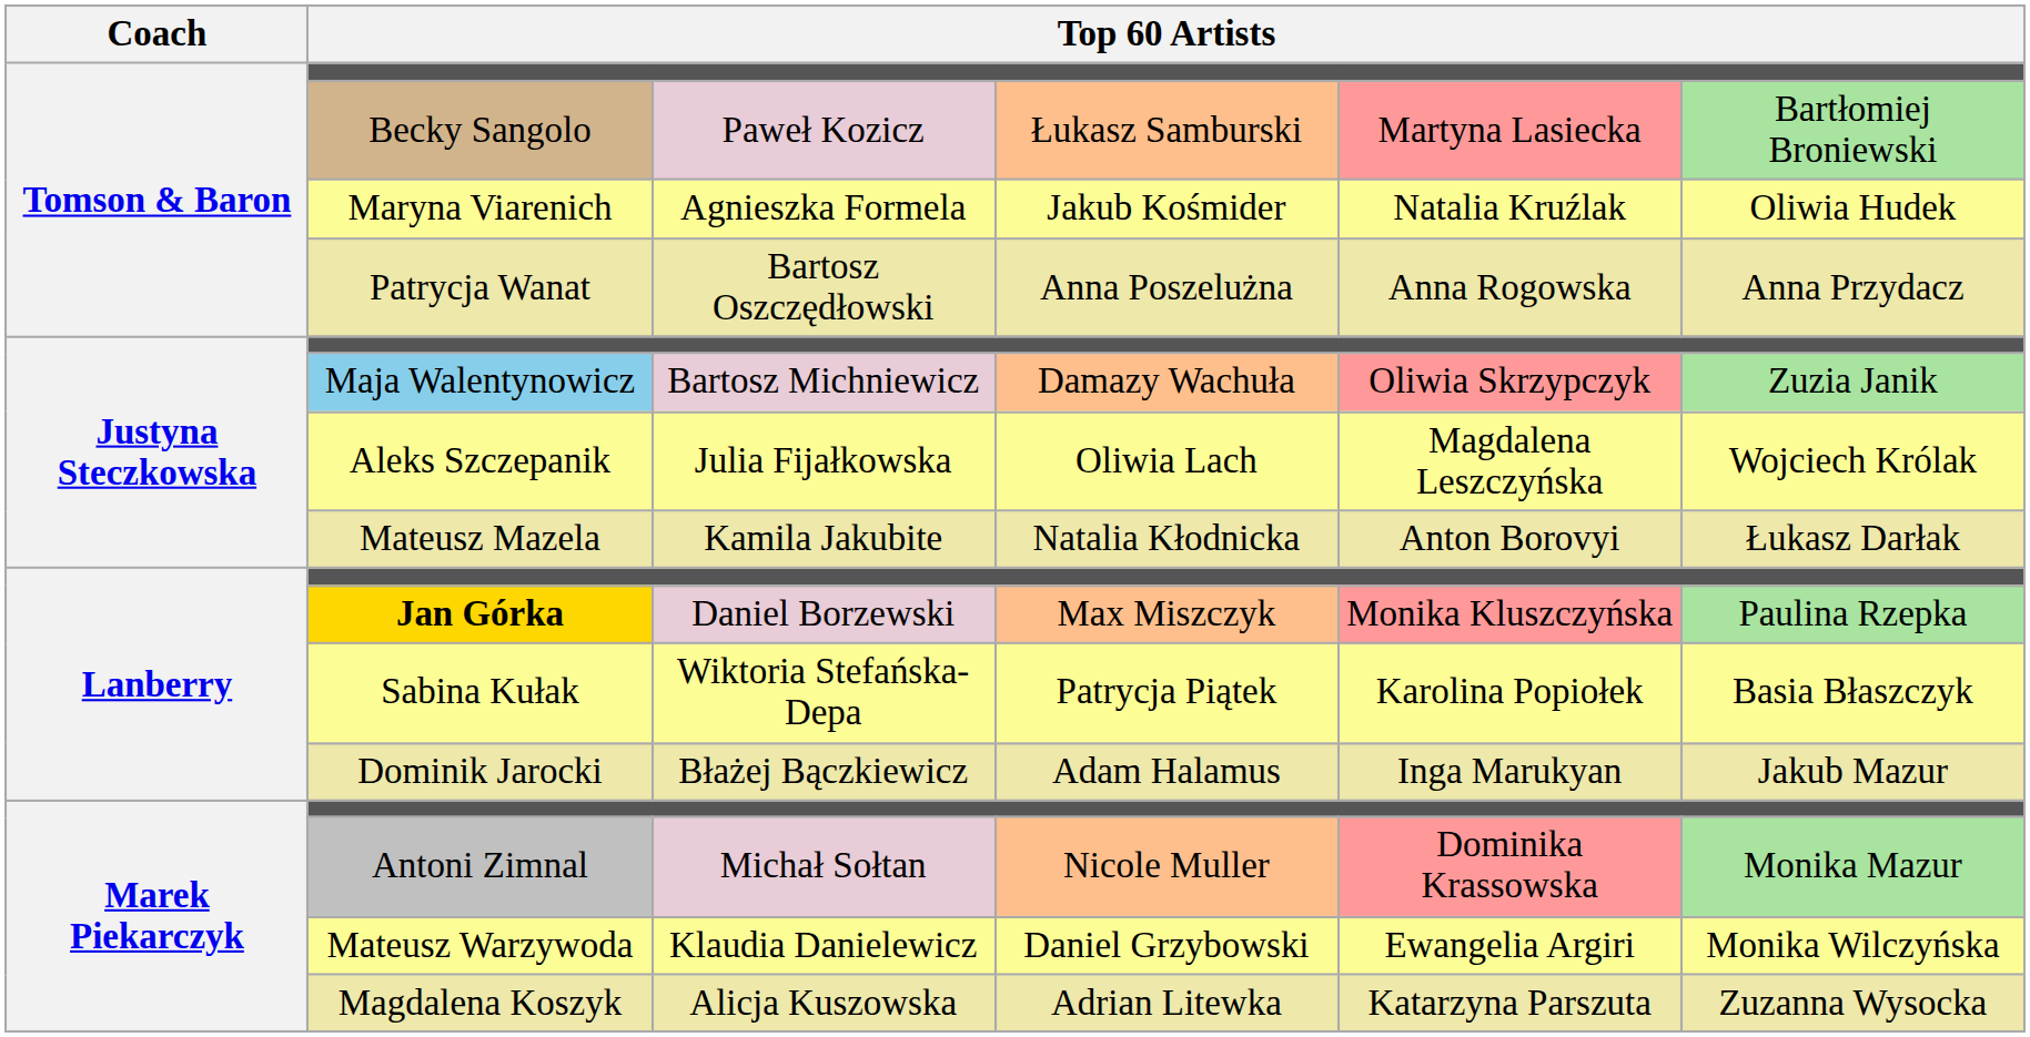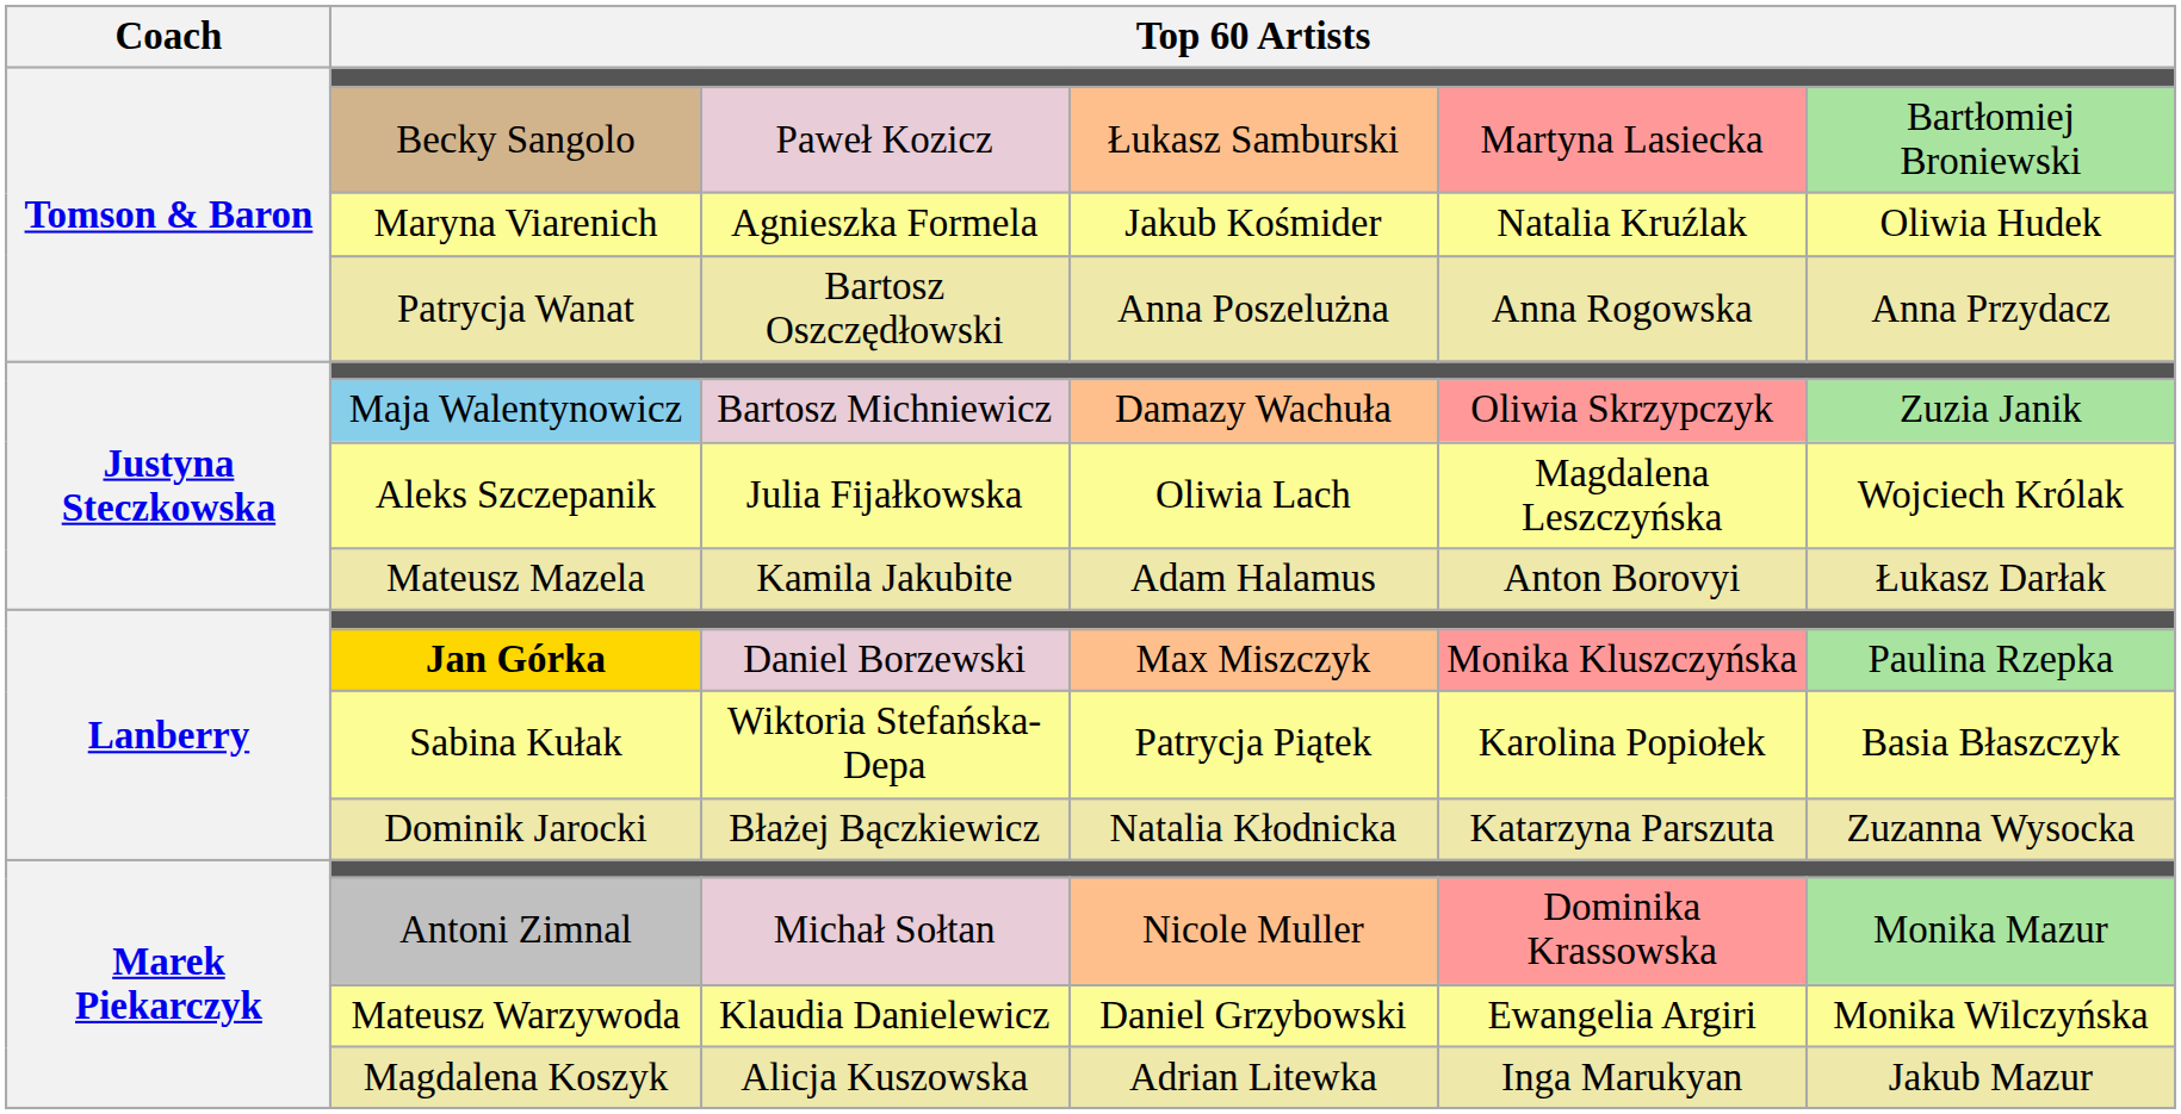Mateusz Mazela | column 4: Natalia Kłodnicka -> Adam Halamus
Dominik Jarocki | column 4: Adam Halamus -> Natalia Kłodnicka
Dominik Jarocki | column 5: Inga Marukyan -> Katarzyna Parszuta
Dominik Jarocki | column 6: Jakub Mazur -> Zuzanna Wysocka
Magdalena Koszyk | column 5: Katarzyna Parszuta -> Inga Marukyan
Magdalena Koszyk | column 6: Zuzanna Wysocka -> Jakub Mazur
